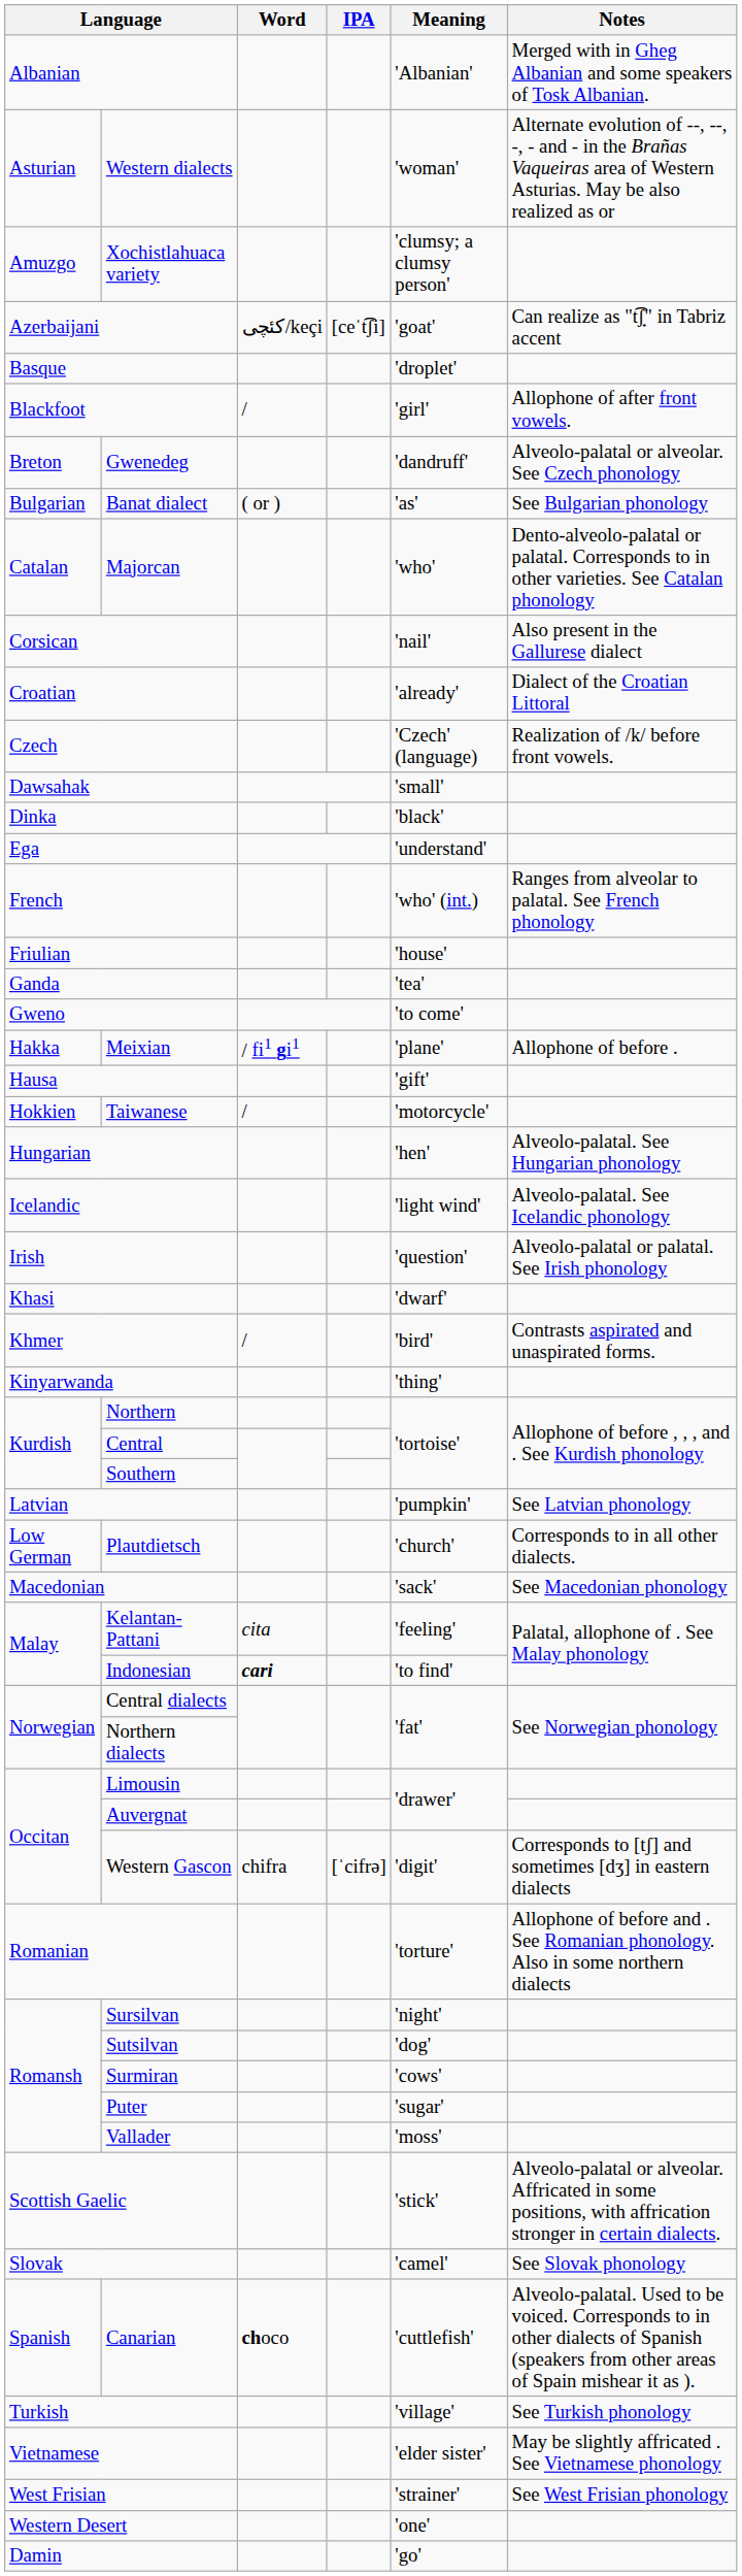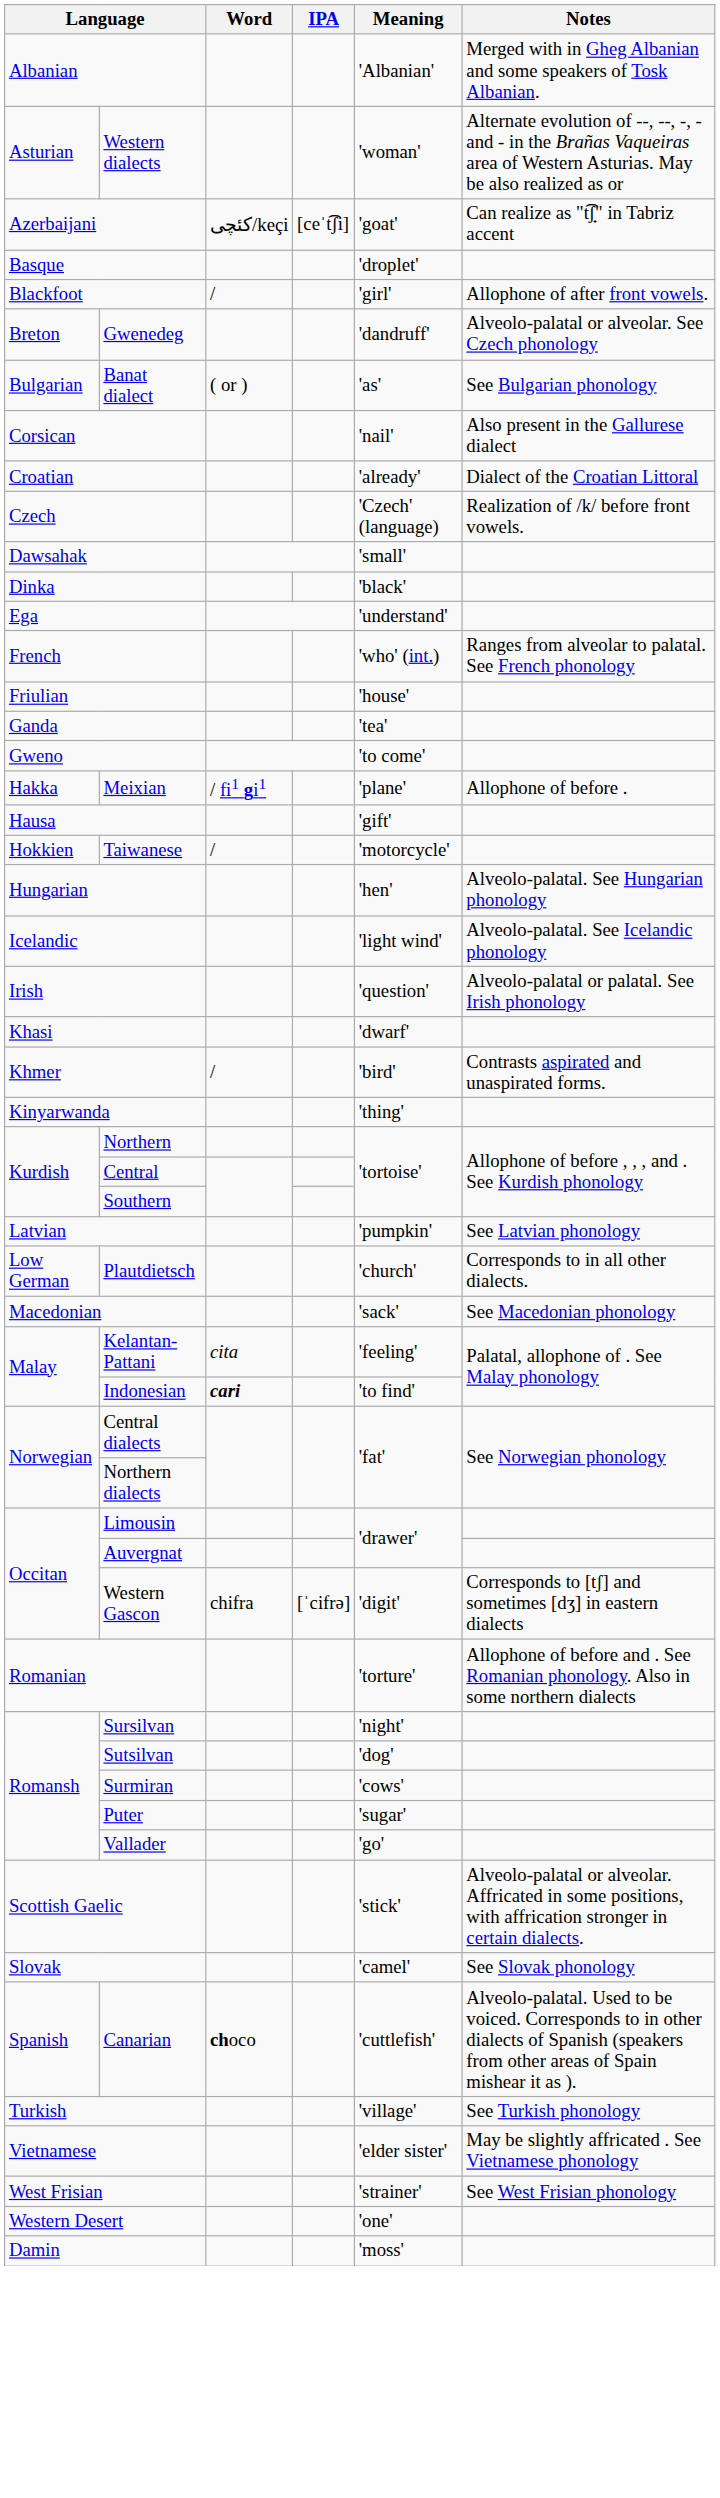- row: Amuzgo | Xochistlahuaca variety | 'clumsy; a clumsy person'
- row: Catalan | Majorcan | 'who' | Dento-alveolo-palatal or palatal. Corresponds to in other varieties. See Catalan phonology
Vallader | Meaning: 'moss' -> 'go'
Damin | Meaning: 'go' -> 'moss'
